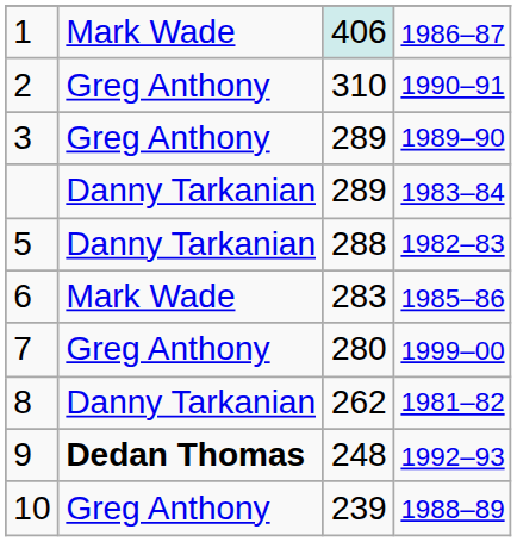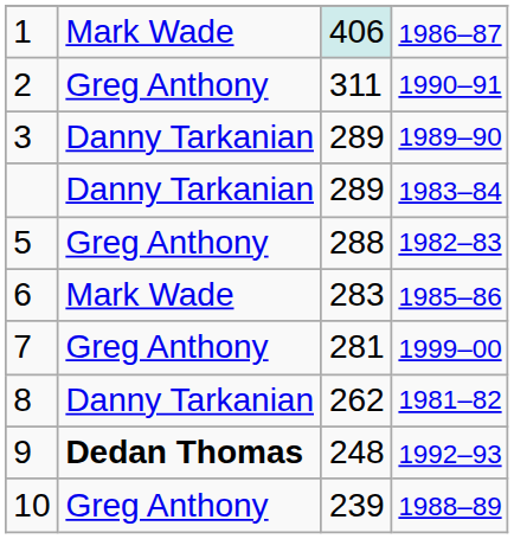2 | column 3: 310 -> 311
3 | column 2: Greg Anthony -> Danny Tarkanian
5 | column 2: Danny Tarkanian -> Greg Anthony
7 | column 3: 280 -> 281
